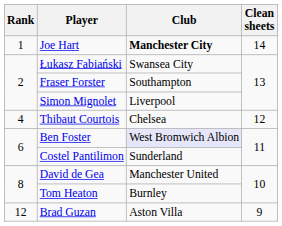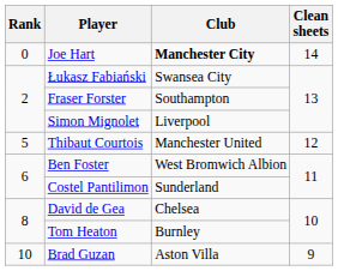Joe Hart | Rank: 1 -> 0
Thibaut Courtois | Rank: 4 -> 5
Thibaut Courtois | Club: Chelsea -> Manchester United
Ben Foster | Club: lavender background -> no background
David de Gea | Club: Manchester United -> Chelsea
Brad Guzan | Rank: 12 -> 10
